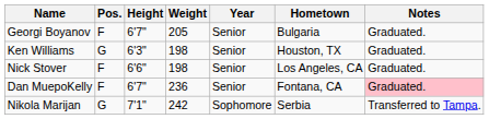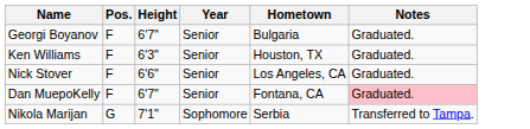- column: Weight | 205 | 198 | 198 | 236 | 242
Ken Williams | Pos.: G -> F
